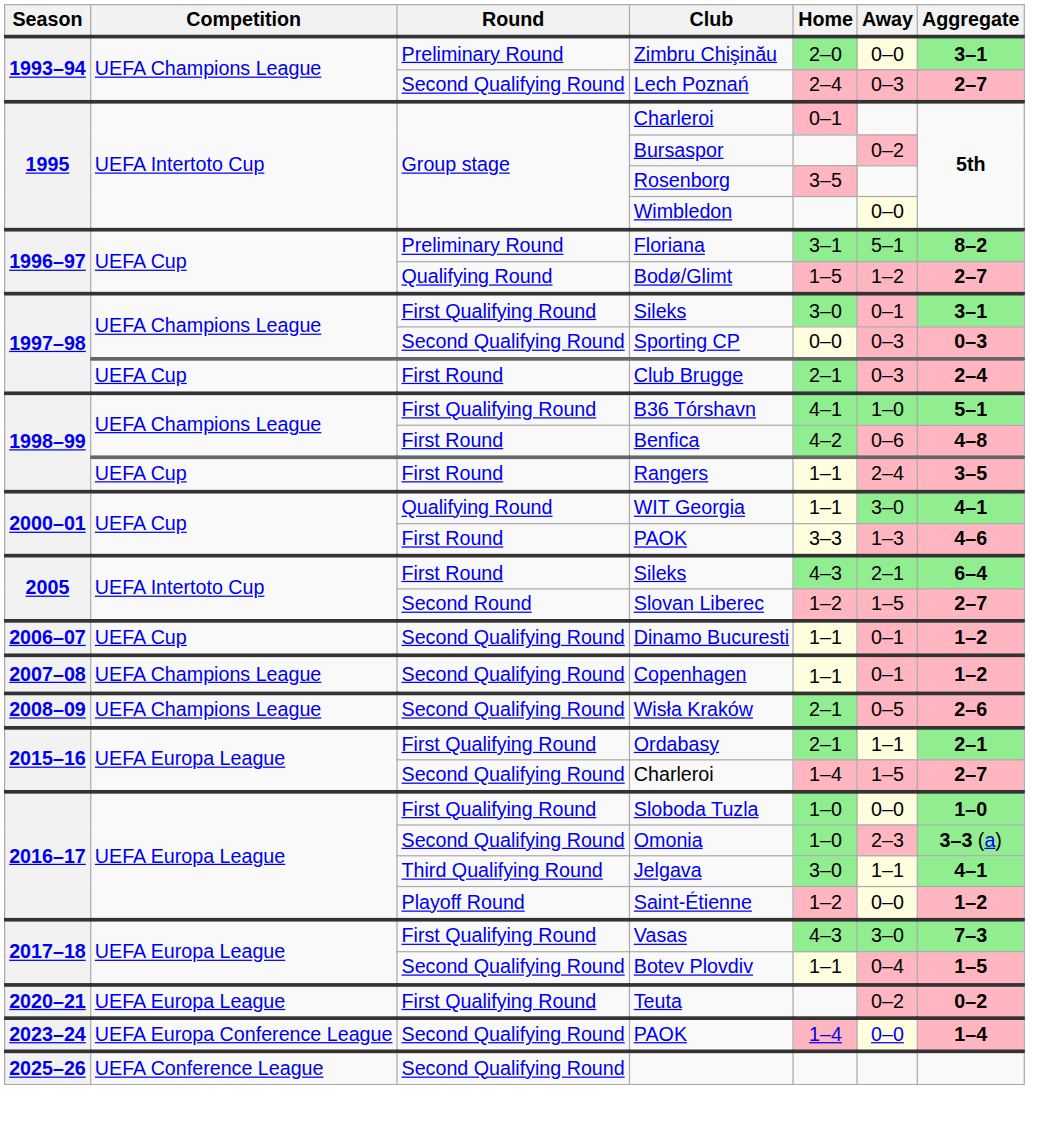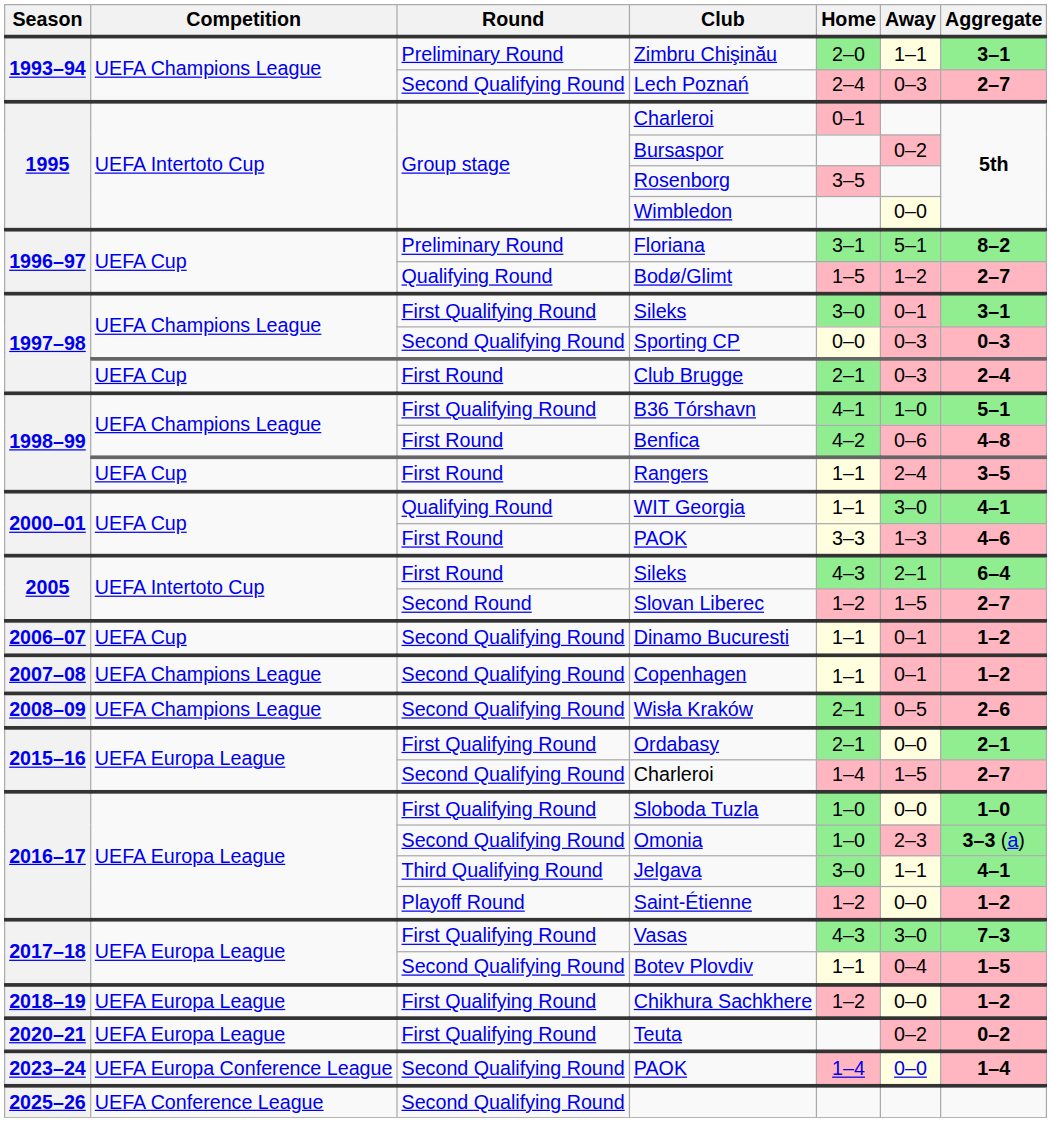Zimbru Chişinău | Away: 0–0 -> 1–1
Ordabasy | Away: 1–1 -> 0–0
+ row: 2018–19 | UEFA Europa League | First Qualifying Round | Chikhura Sachkhere | 1–2 | 0–0 | 1–2
